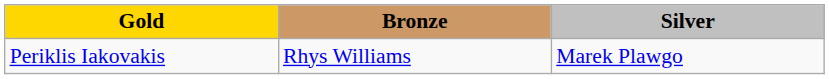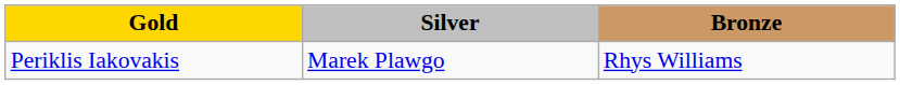columns swapped: Silver <-> Bronze
